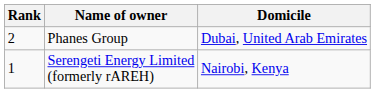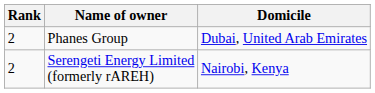Serengeti Energy Limited (formerly rAREH) | Rank: 1 -> 2
